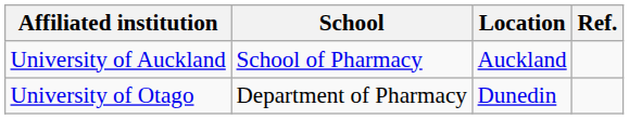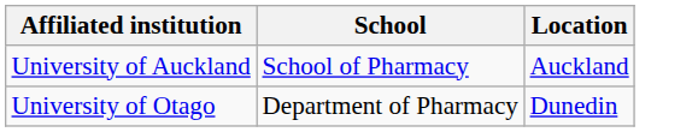- column: Ref.
